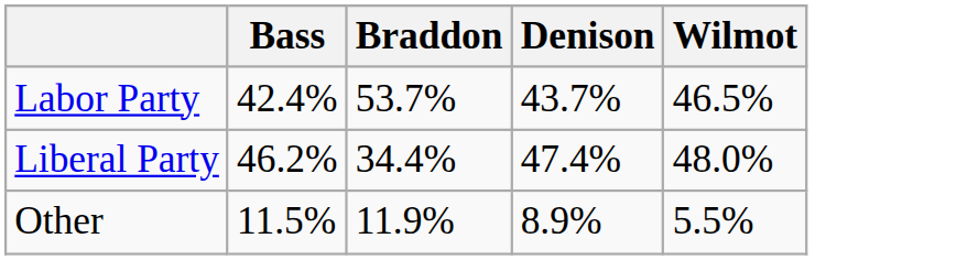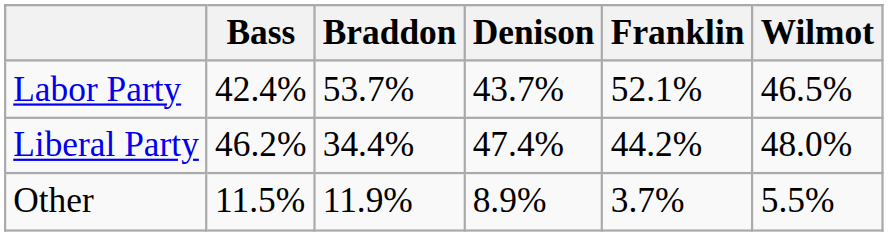+ column: Franklin | 52.1% | 44.2% | 3.7%
